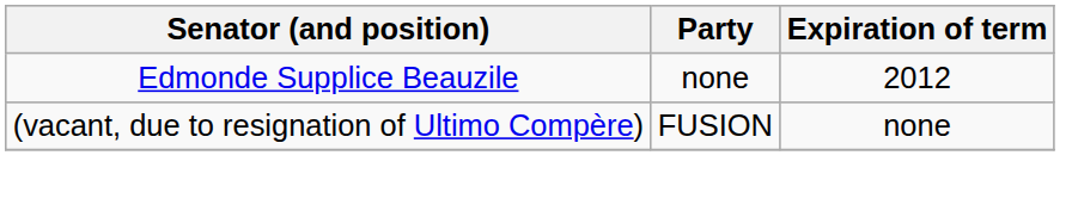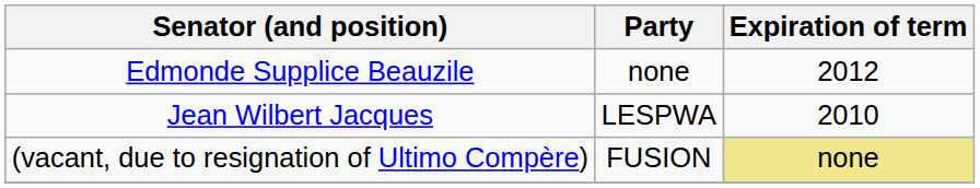+ row: Jean Wilbert Jacques | LESPWA | 2010
(vacant, due to resignation of Ultimo Compère) | Expiration of term: no background -> khaki background
